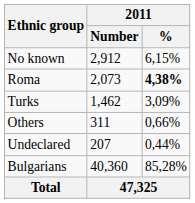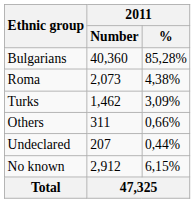rows swapped: Bulgarians <-> No known
Roma | 2011 / %: bold -> normal
